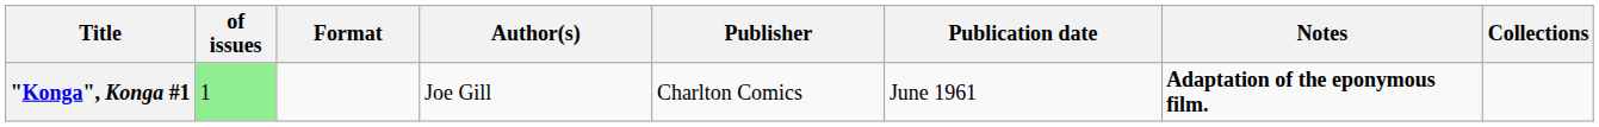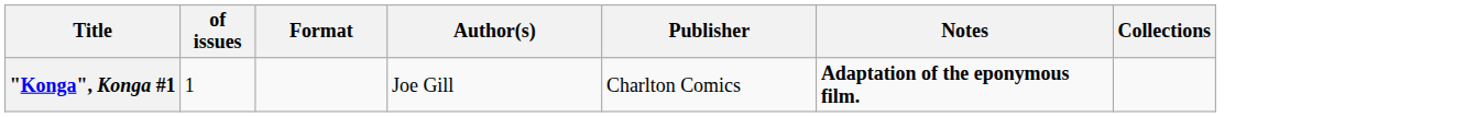- column: Publication date | June 1961
"Konga", Konga #1 | of issues: lightgreen background -> no background
